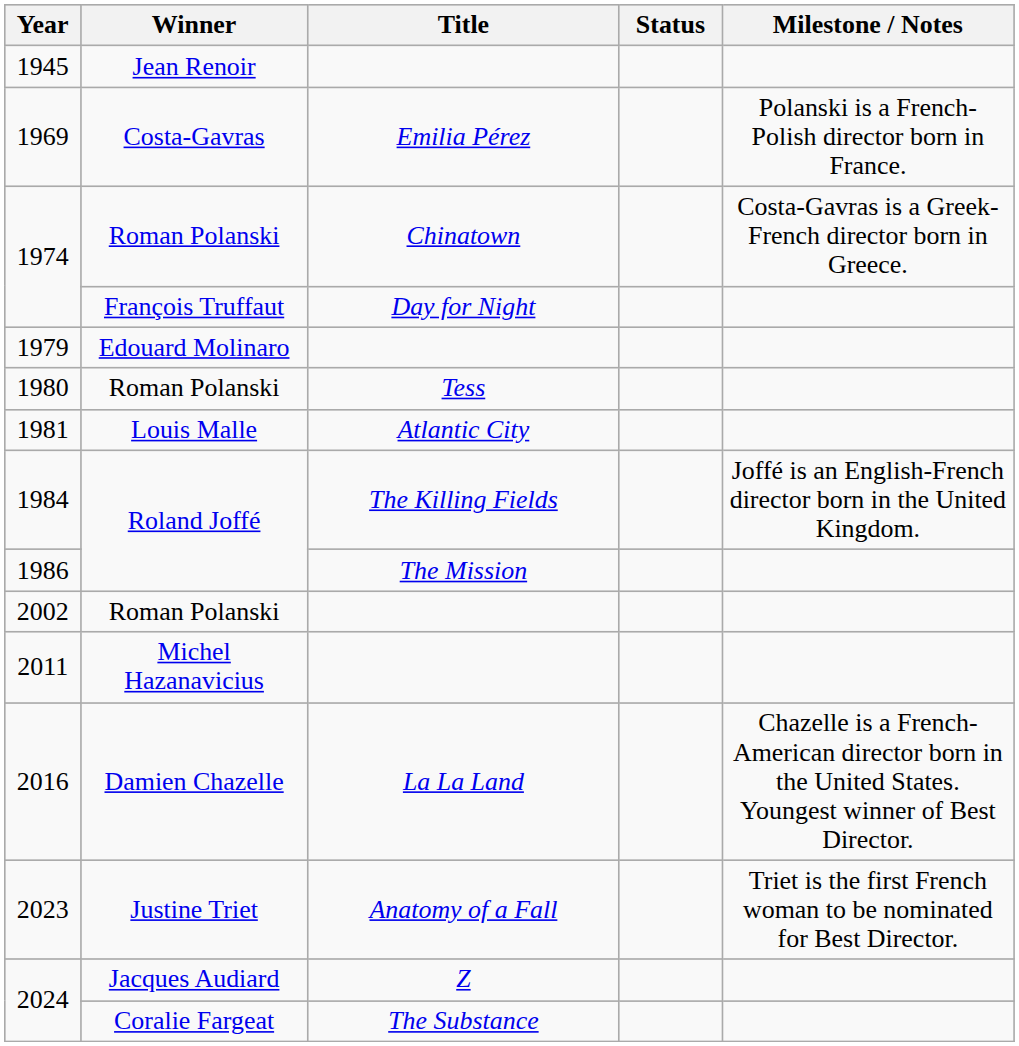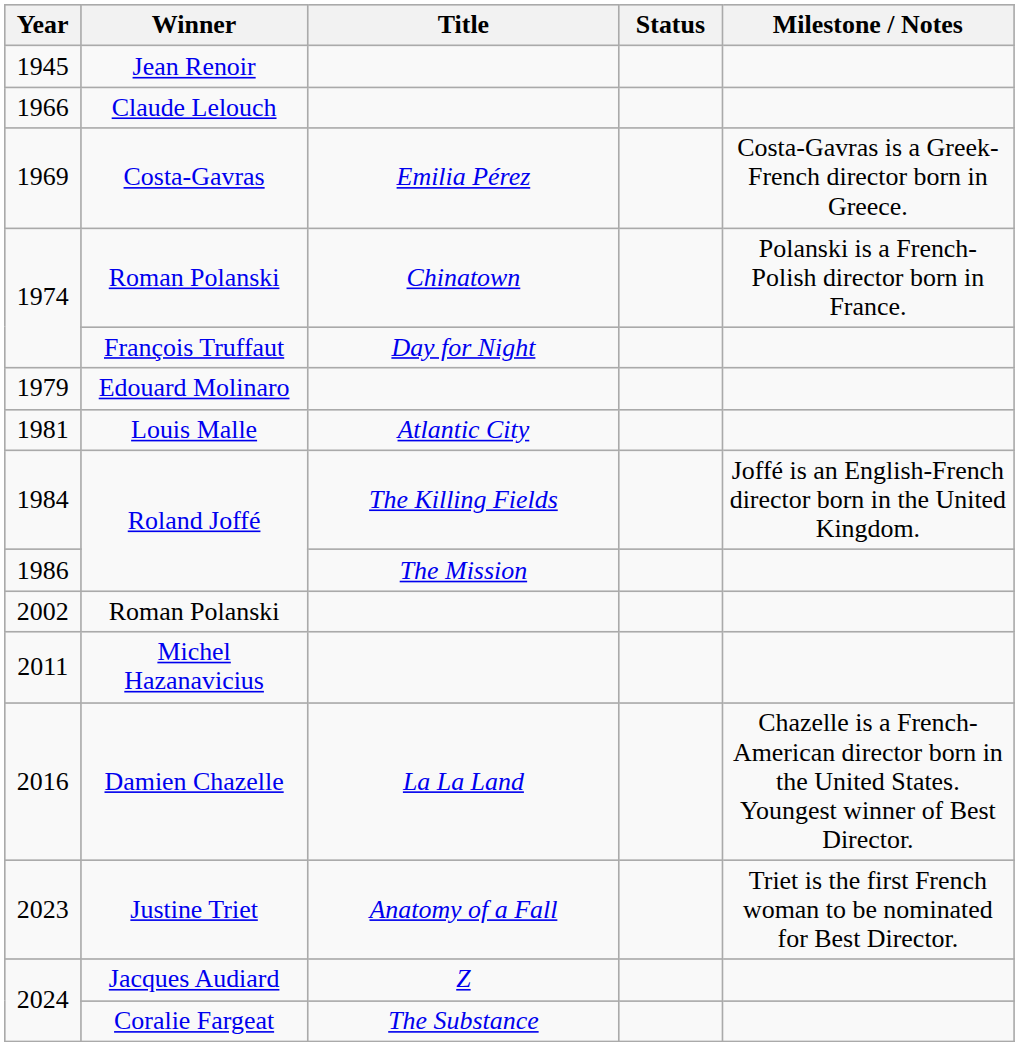+ row: 1966 | Claude Lelouch
1969 | Milestone / Notes: Polanski is a French-Polish director born in France. -> Costa-Gavras is a Greek-French director born in Greece.
1974 / Roman Polanski | Milestone / Notes: Costa-Gavras is a Greek-French director born in Greece. -> Polanski is a French-Polish director born in France.
- row: 1980 | Roman Polanski | Tess
